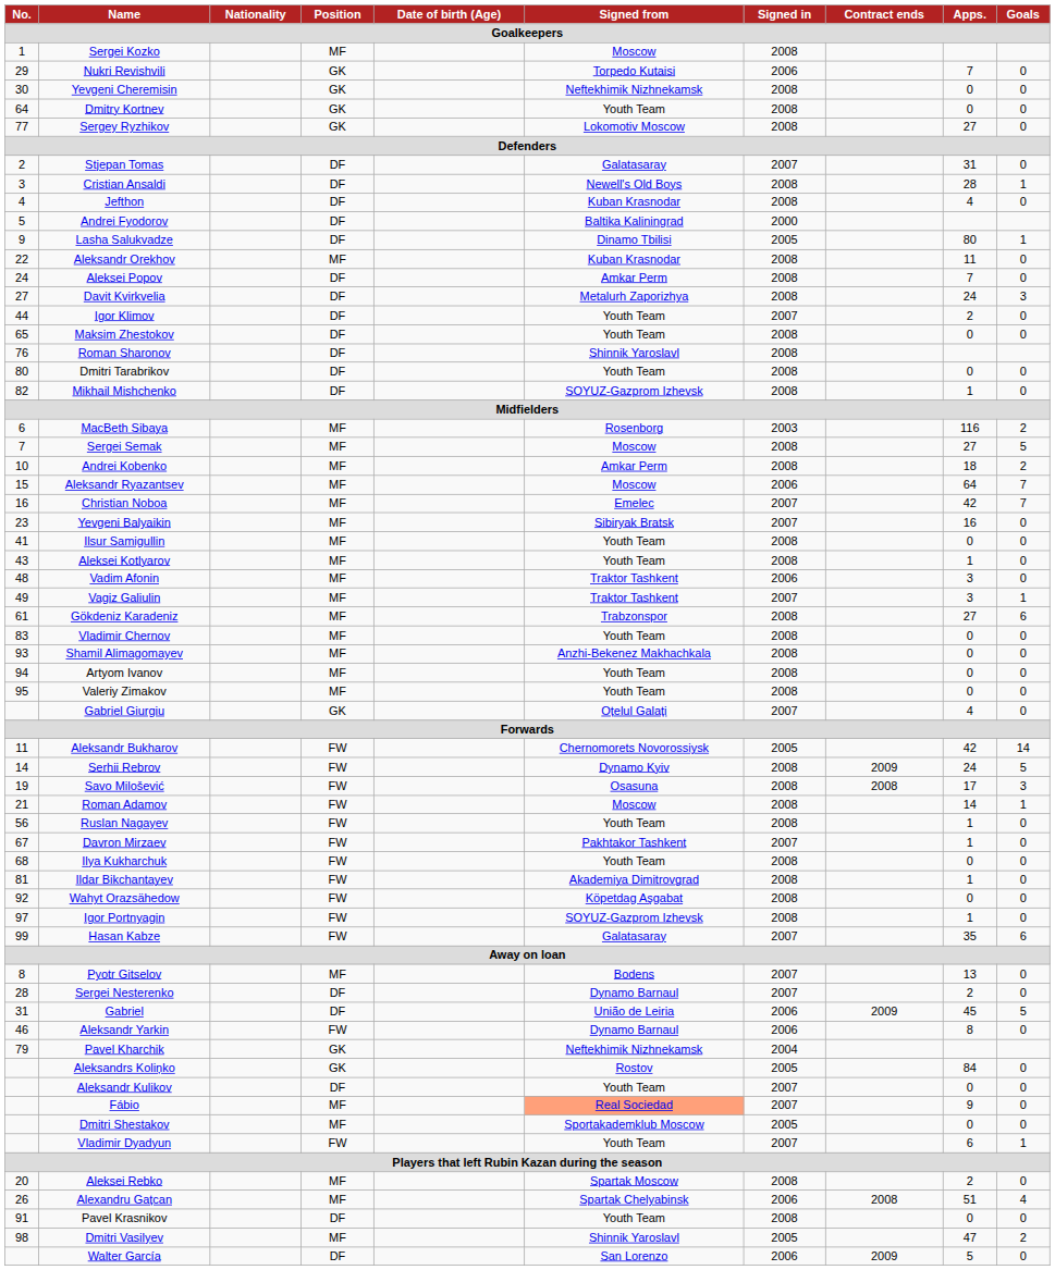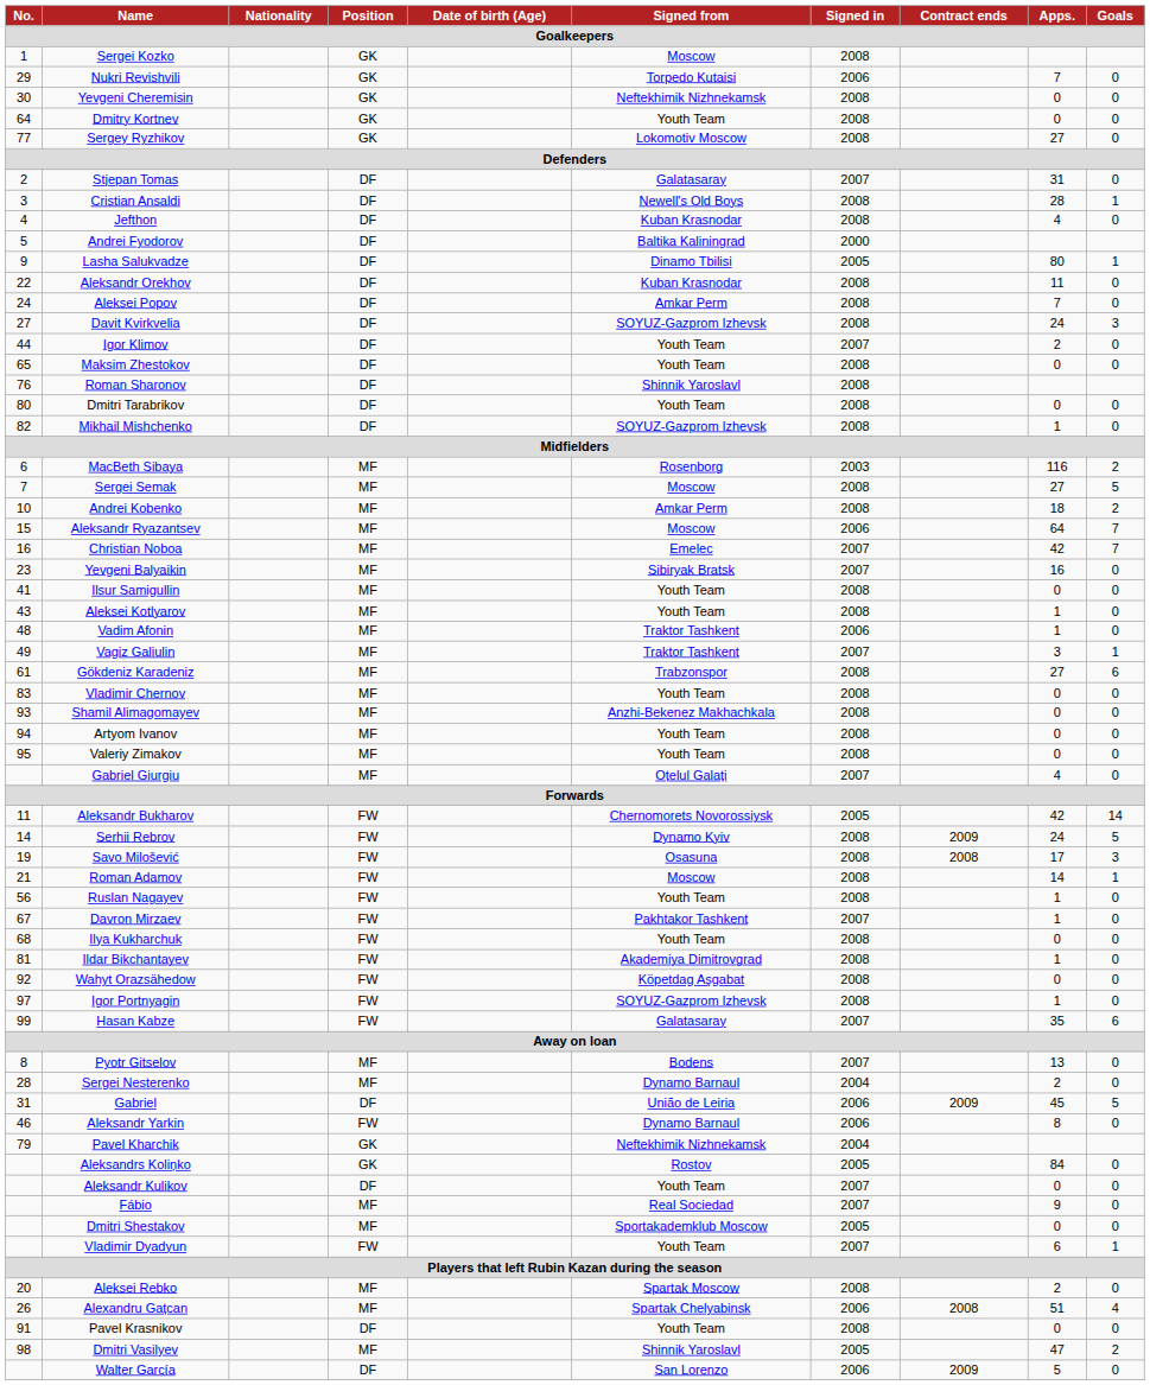Sergei Kozko | Position: MF -> GK
Aleksandr Orekhov | Position: MF -> DF
Davit Kvirkvelia | Signed from: Metalurh Zaporizhya -> SOYUZ-Gazprom Izhevsk
Vadim Afonin | Apps.: 3 -> 1
Gabriel Giurgiu | Position: GK -> MF
Sergei Nesterenko | Position: DF -> MF
Sergei Nesterenko | Signed in: 2007 -> 2004
Fábio | Signed from: lightsalmon background -> no background
